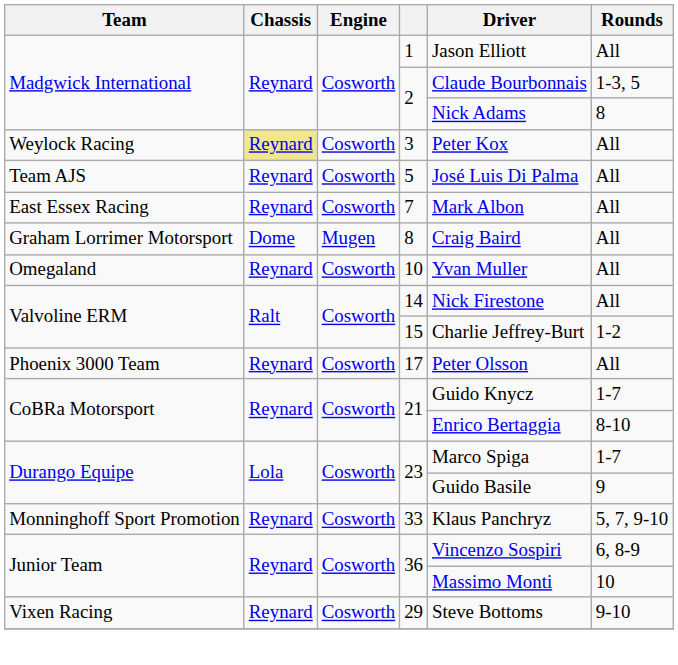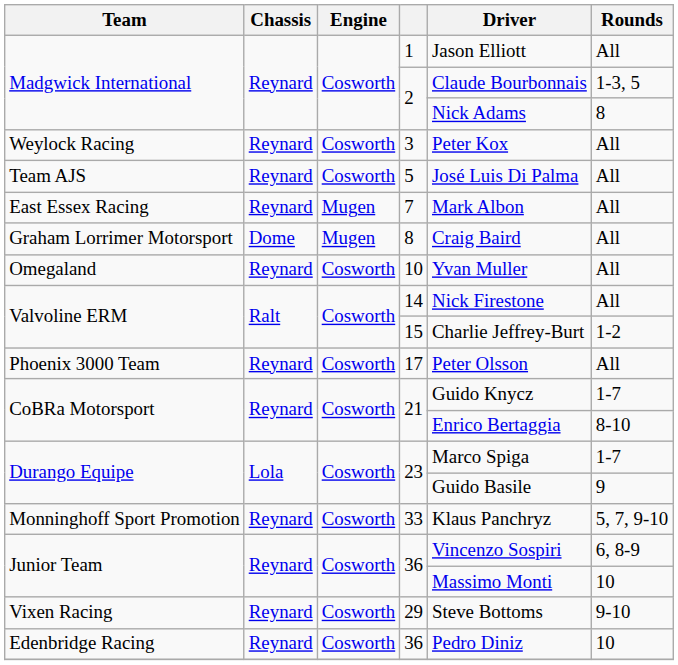3 | Chassis: khaki background -> no background
7 | Engine: Cosworth -> Mugen
+ row: Edenbridge Racing | Reynard | Cosworth | 36 | Pedro Diniz | 10
